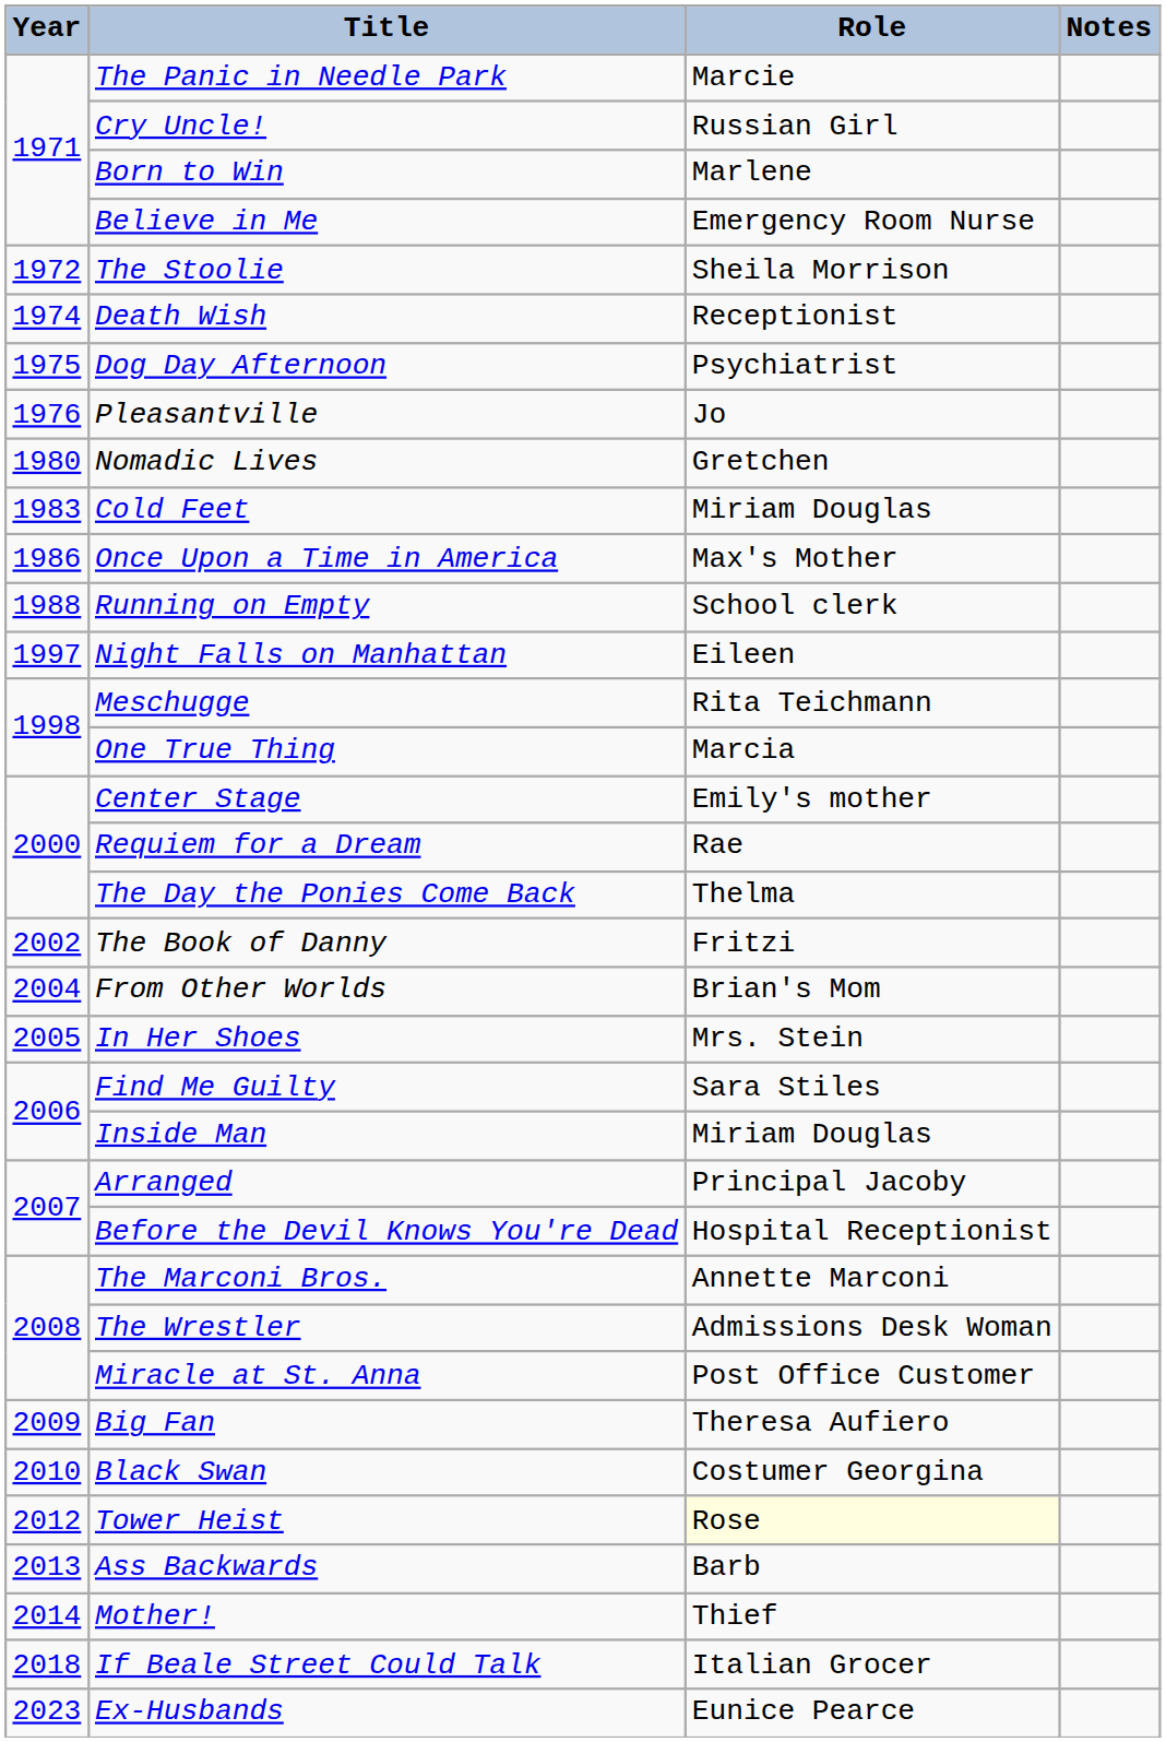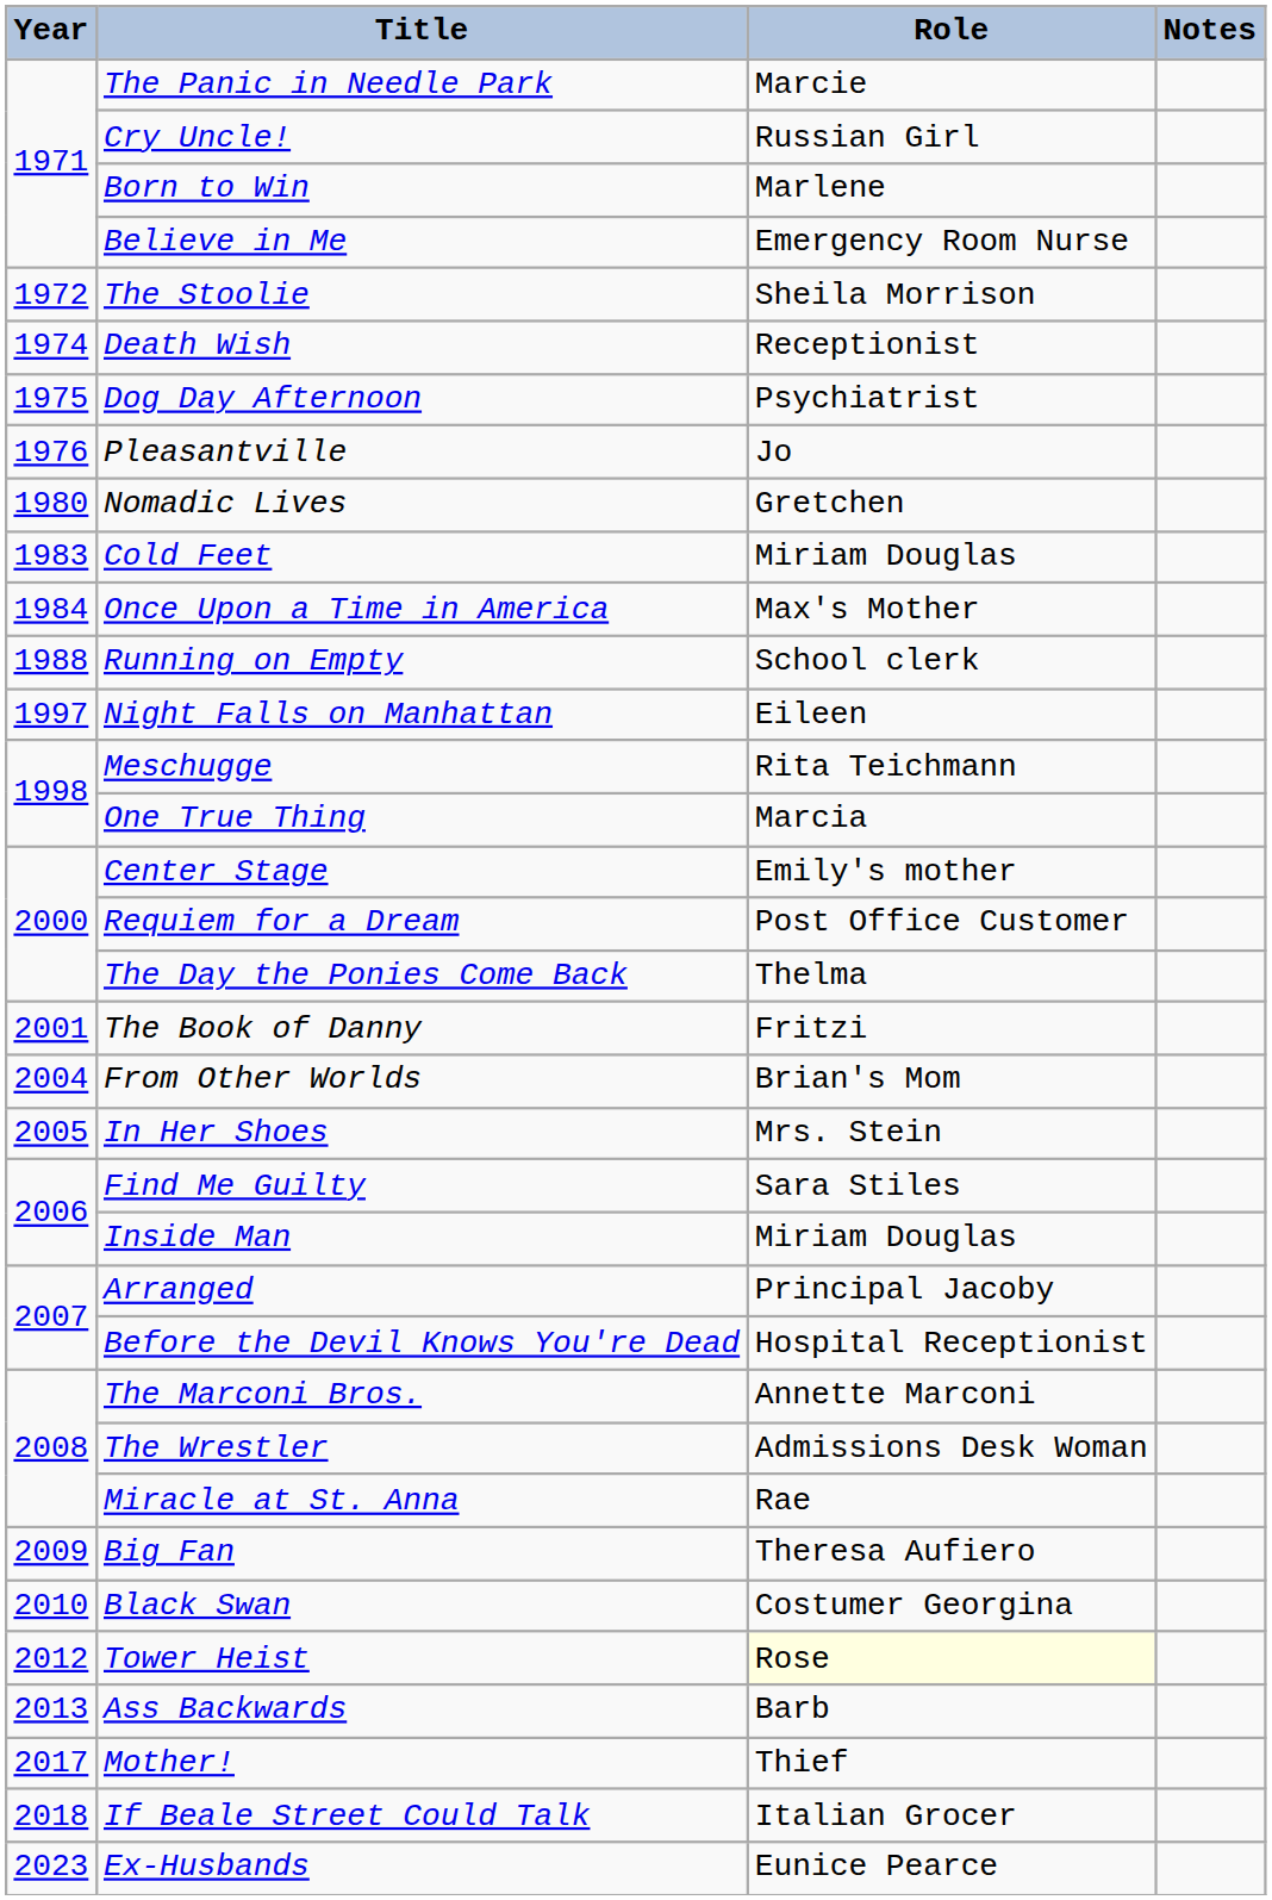Once Upon a Time in America | Year: 1986 -> 1984
Requiem for a Dream | Role: Rae -> Post Office Customer
The Book of Danny | Year: 2002 -> 2001
Miracle at St. Anna | Role: Post Office Customer -> Rae
Mother! | Year: 2014 -> 2017
